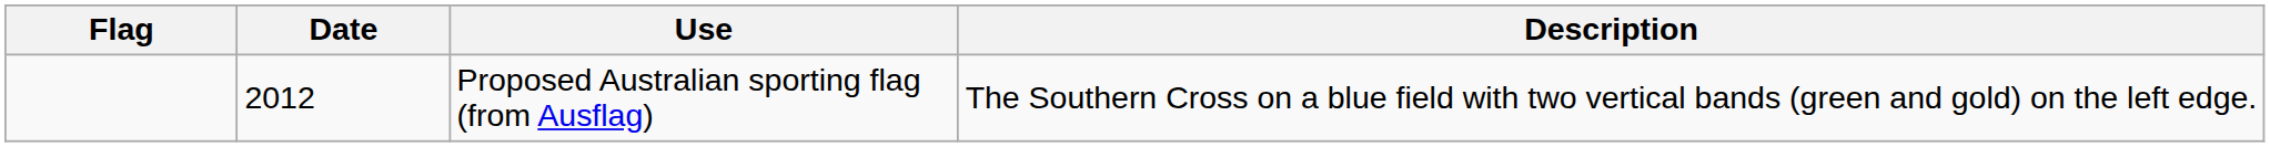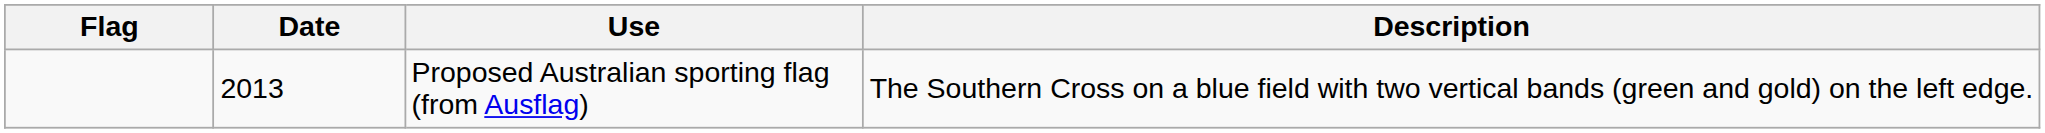Proposed Australian sporting flag (from Ausflag) | Date: 2012 -> 2013
